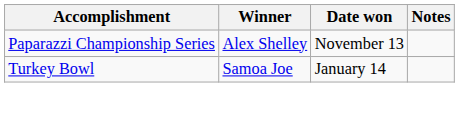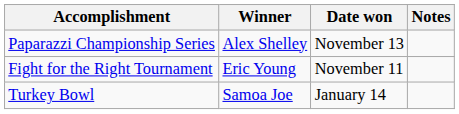+ row: Fight for the Right Tournament | Eric Young | November 11
